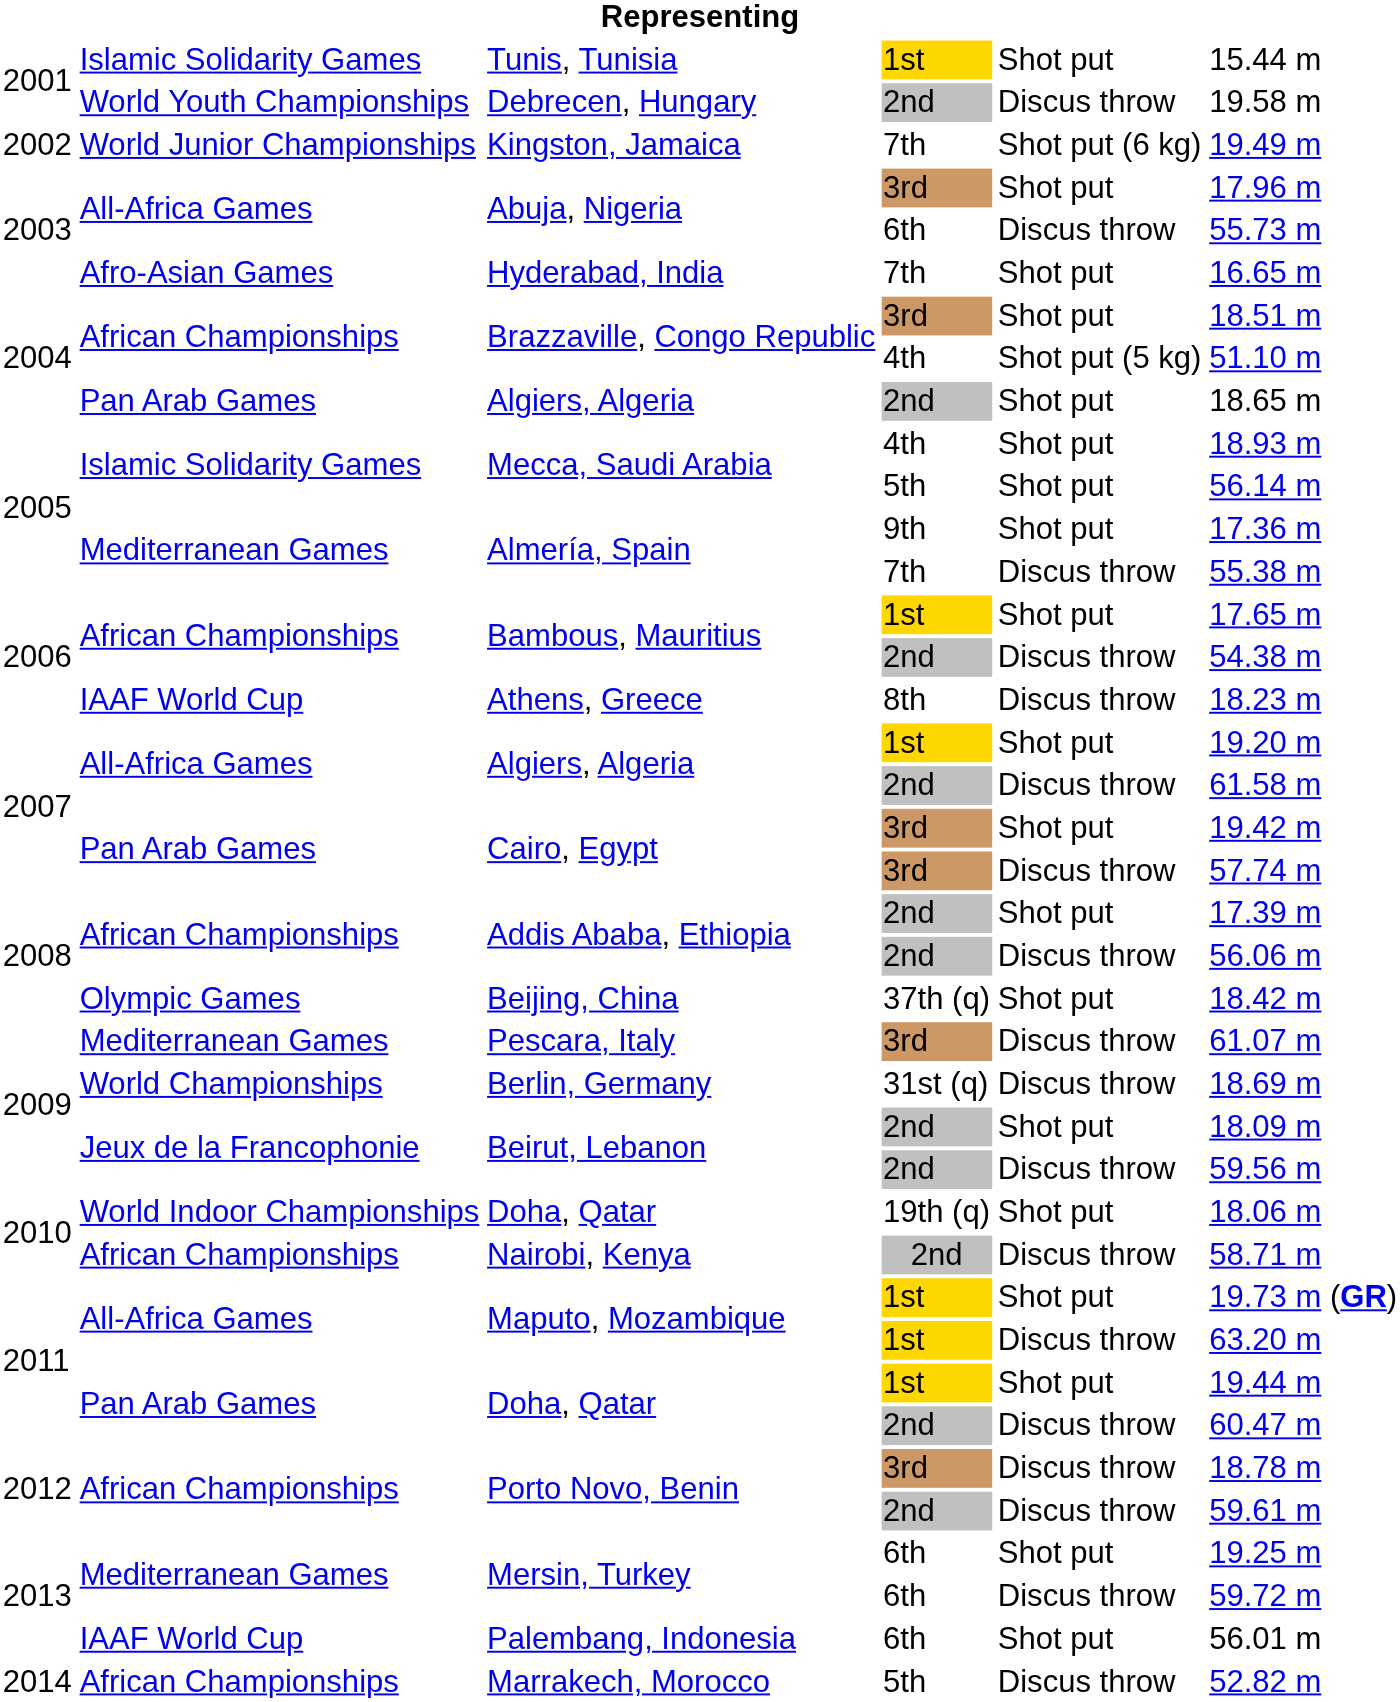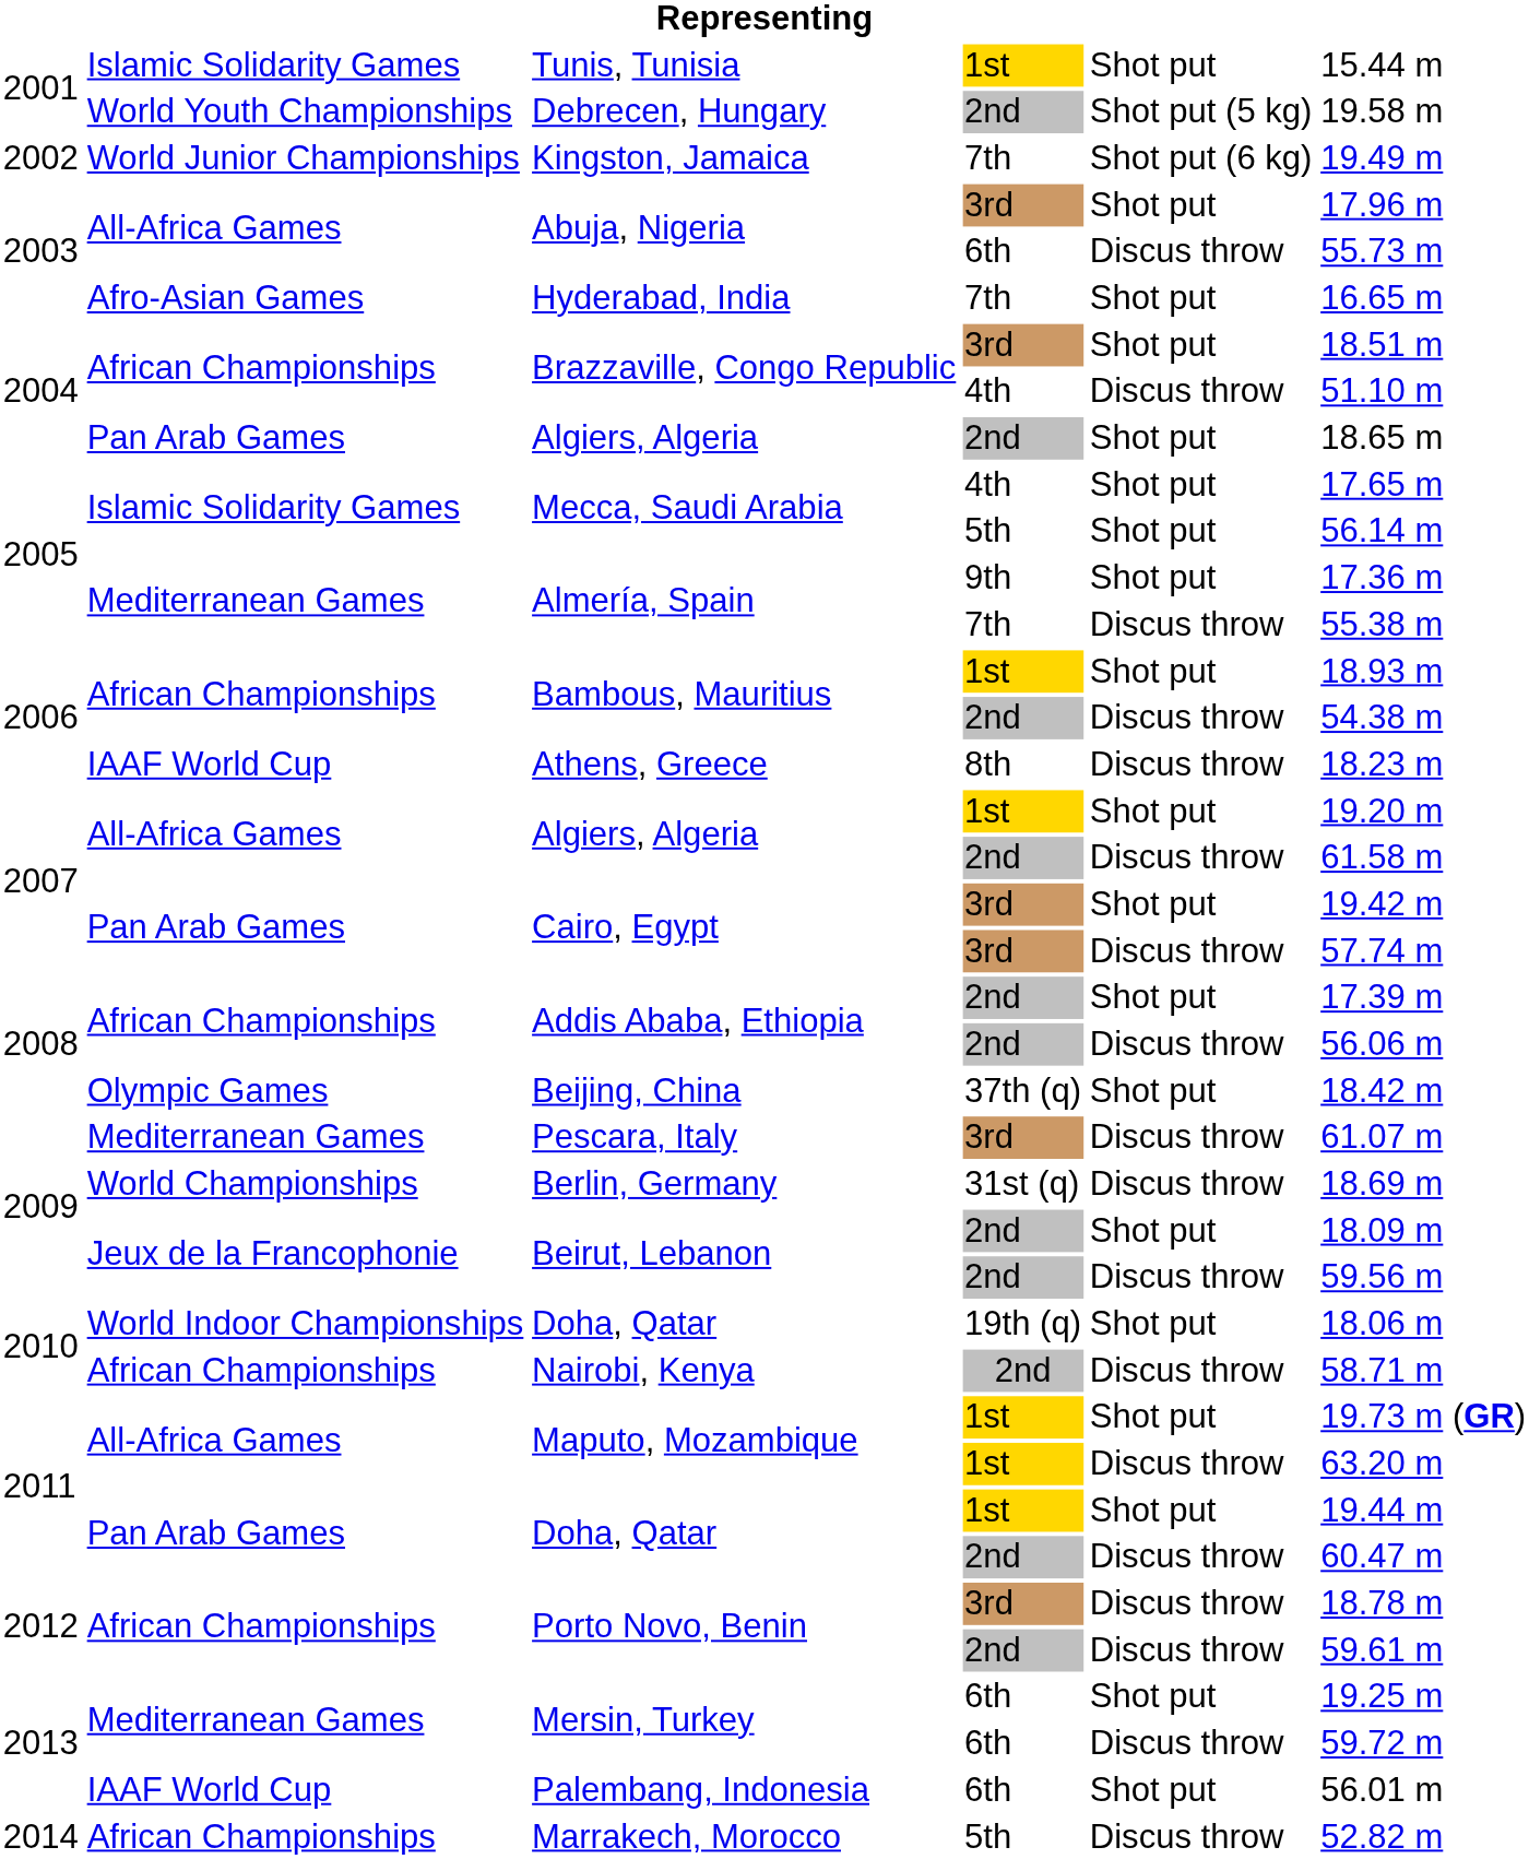Debrecen, Hungary | column 5: Discus throw -> Shot put (5 kg)
Brazzaville, Congo Republic / 4th | column 5: Shot put (5 kg) -> Discus throw
Mecca, Saudi Arabia / 4th | column 6: 18.93 m -> 17.65 m
Bambous, Mauritius / 1st | column 6: 17.65 m -> 18.93 m
